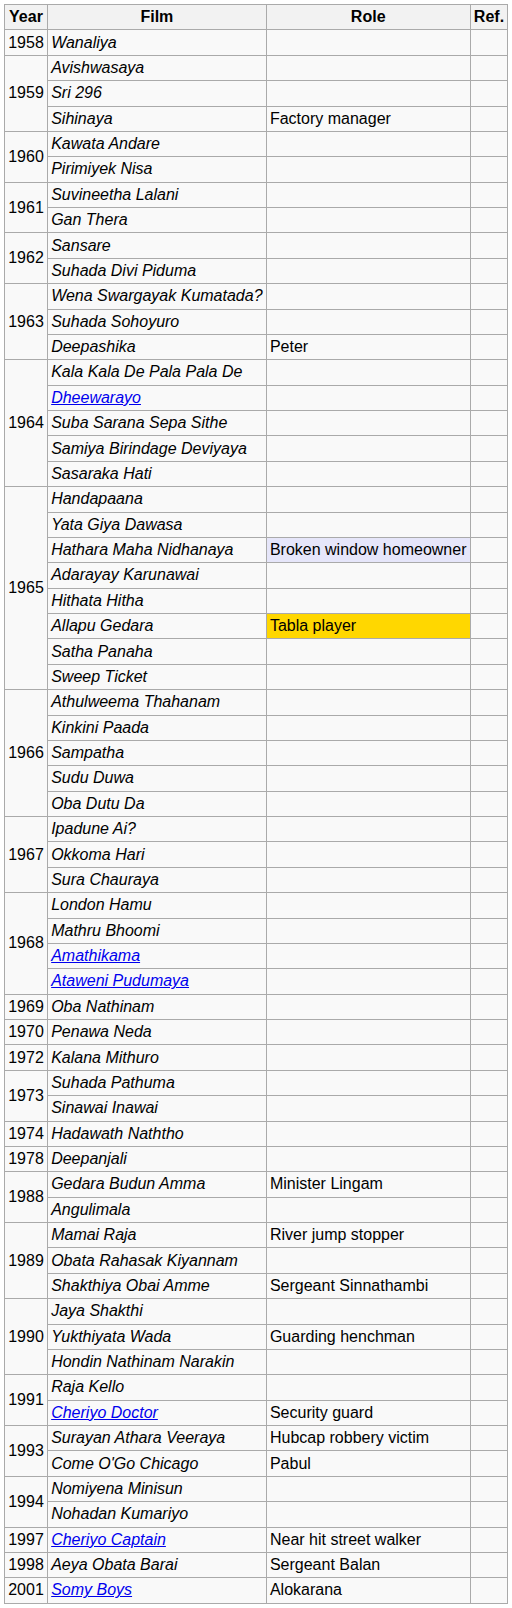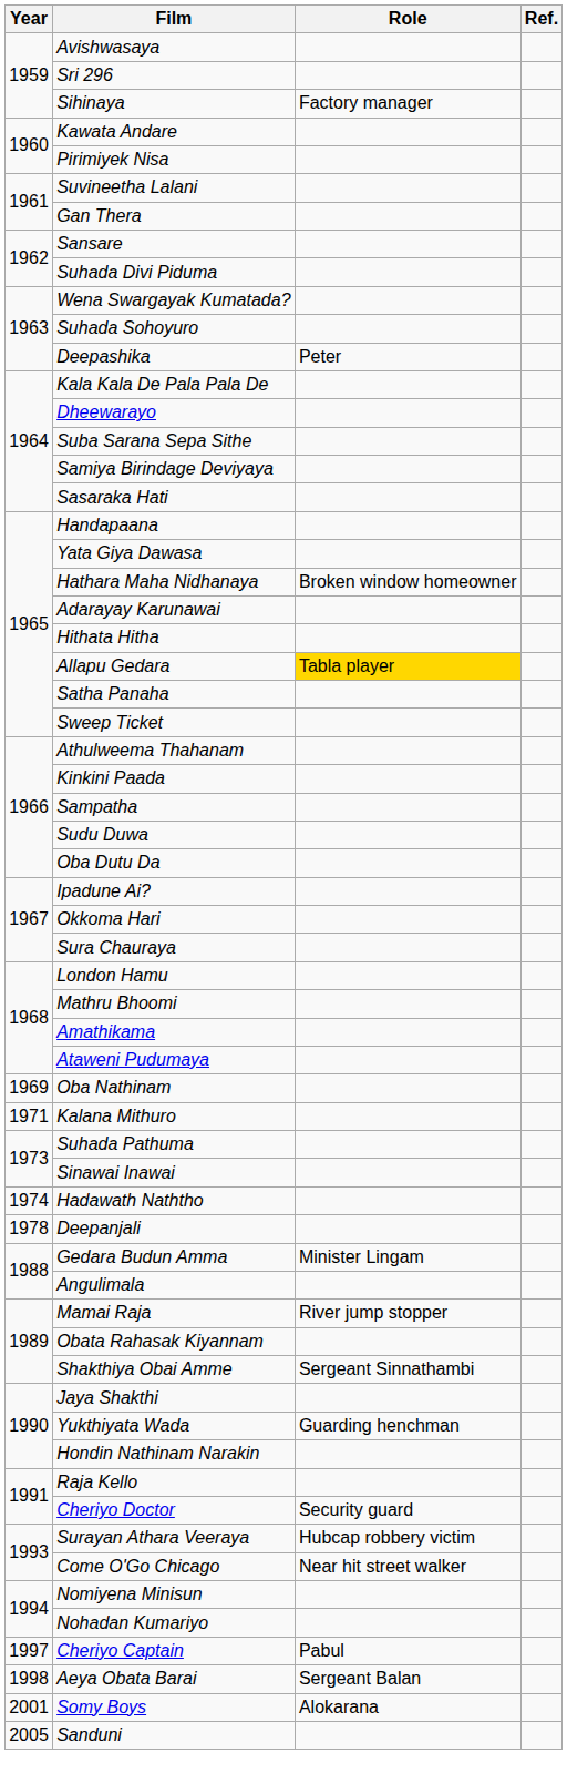- row: 1958 | Wanaliya
Hathara Maha Nidhanaya | Role: lavender background -> no background
- row: 1970 | Penawa Neda
Kalana Mithuro | Year: 1972 -> 1971
Come O'Go Chicago | Role: Pabul -> Near hit street walker
Cheriyo Captain | Role: Near hit street walker -> Pabul
+ row: 2005 | Sanduni
